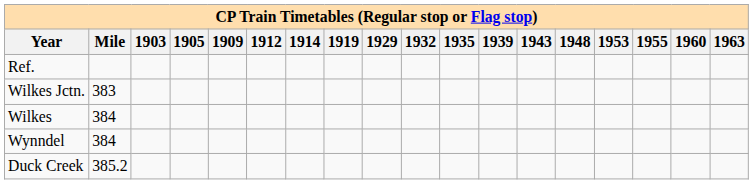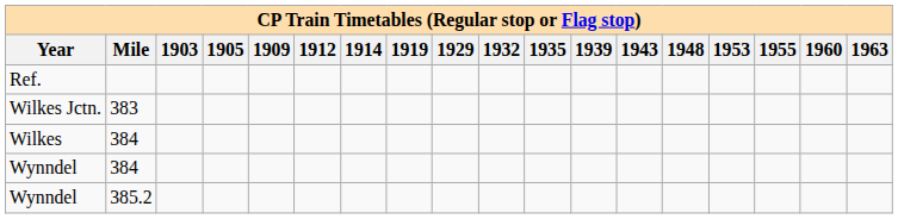- row: Duck Creek | 385.2
+ row: Wynndel | 385.2
